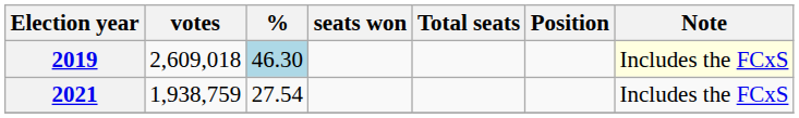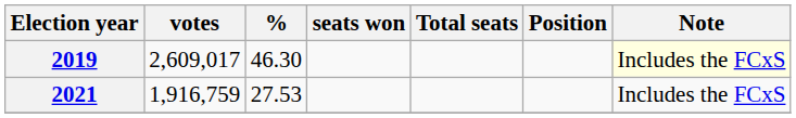2019 | votes: 2,609,018 -> 2,609,017
2019 | %: lightblue background -> no background
2021 | votes: 1,938,759 -> 1,916,759
2021 | %: 27.54 -> 27.53
